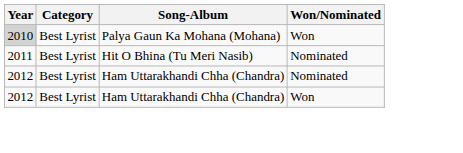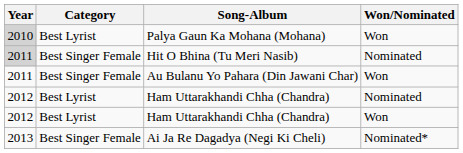Hit O Bhina (Tu Meri Nasib) | Year: no background -> lightgrey background
Hit O Bhina (Tu Meri Nasib) | Category: Best Lyrist -> Best Singer Female
+ row: 2011 | Best Singer Female | Au Bulanu Yo Pahara (Din Jawani Char) | Won
+ row: 2013 | Best Singer Female | Ai Ja Re Dagadya (Negi Ki Cheli) | Nominated*
